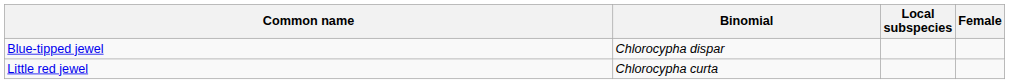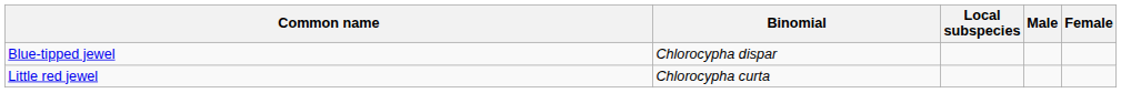+ column: Male
